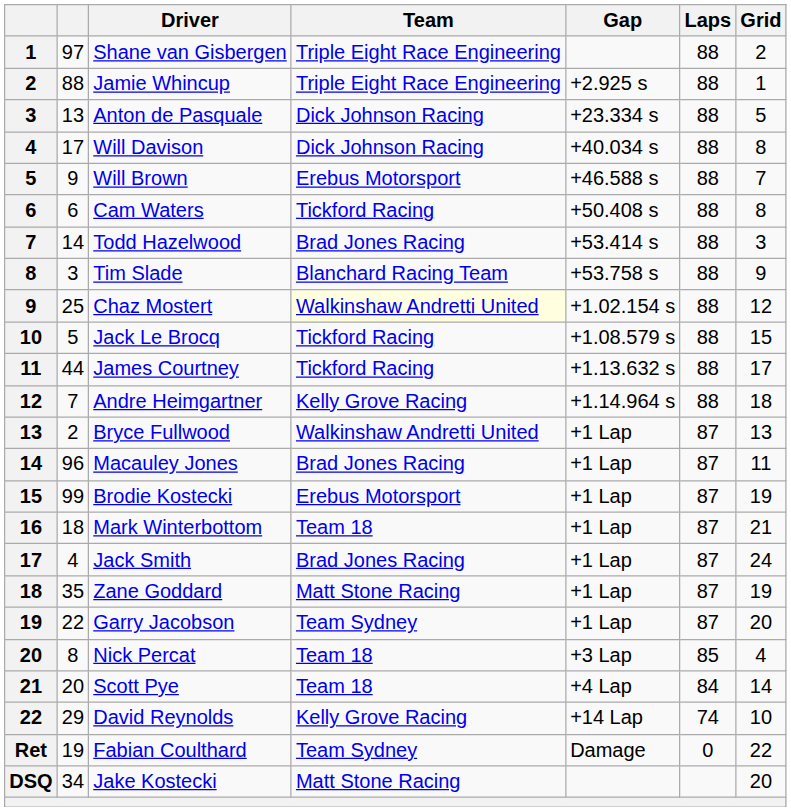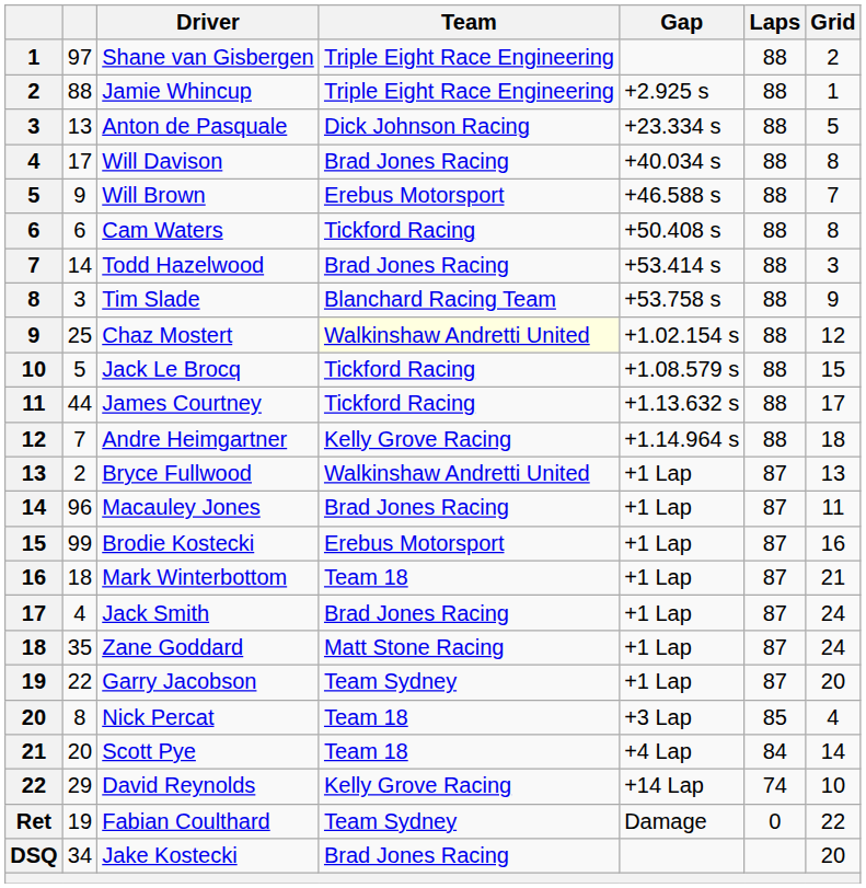Will Davison | Team: Dick Johnson Racing -> Brad Jones Racing
Brodie Kostecki | Grid: 19 -> 16
Zane Goddard | Grid: 19 -> 24
Jake Kostecki | Team: Matt Stone Racing -> Brad Jones Racing
